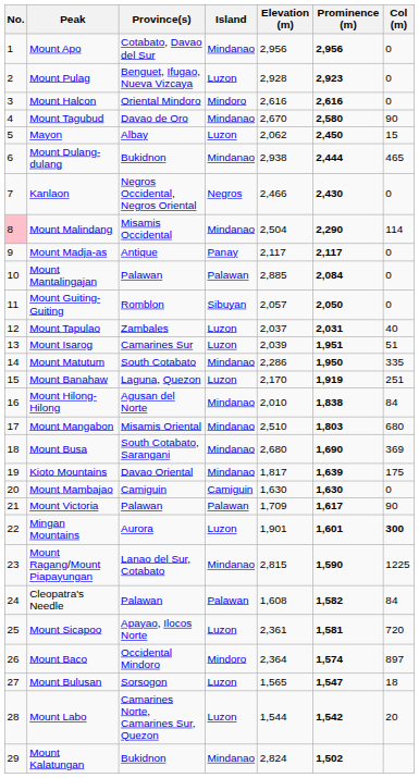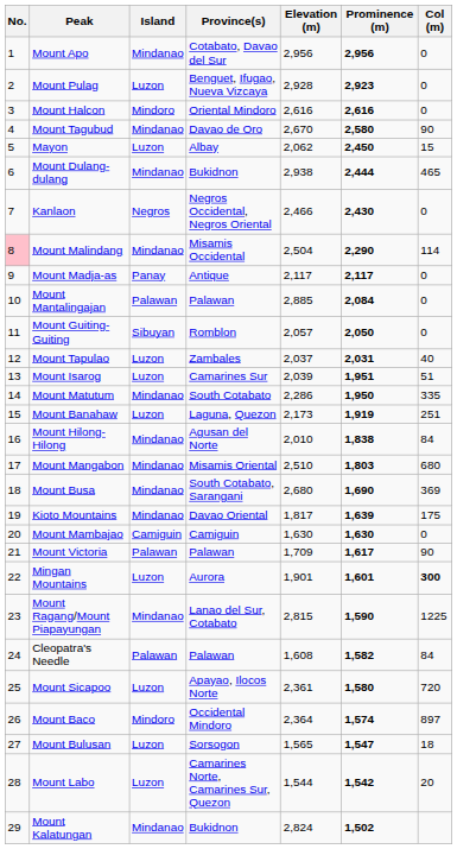columns swapped: Island <-> Province(s)
Mount Banahaw | Elevation (m): 2,170 -> 2,173
Mount Sicapoo | Prominence (m): 1,581 -> 1,580
